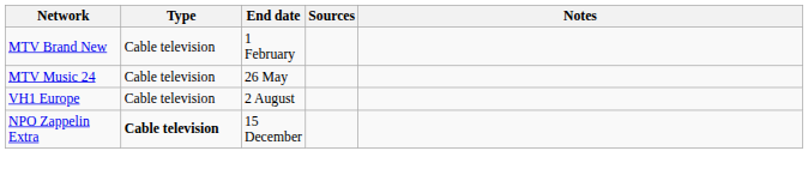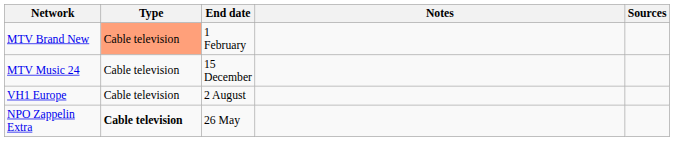columns swapped: Notes <-> Sources
MTV Brand New | Type: no background -> lightsalmon background
MTV Music 24 | End date: 26 May -> 15 December
NPO Zappelin Extra | End date: 15 December -> 26 May
